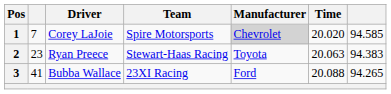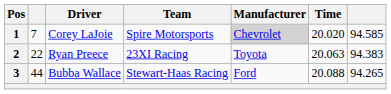2 | column 2: 23 -> 22
2 | Team: Stewart-Haas Racing -> 23XI Racing
3 | column 2: 41 -> 44
3 | Team: 23XI Racing -> Stewart-Haas Racing
